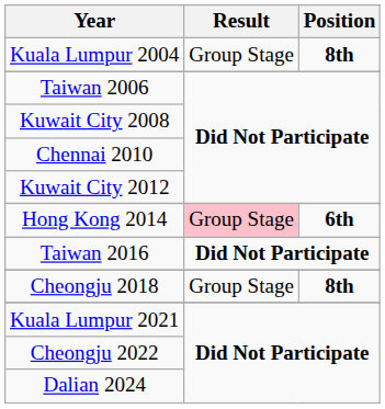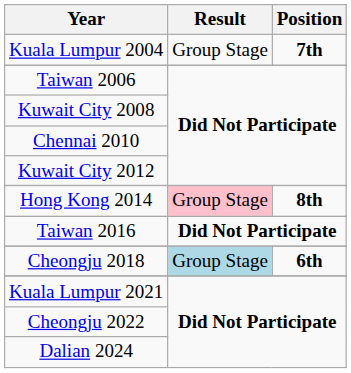Kuala Lumpur 2004 | Position: 8th -> 7th
Hong Kong 2014 | Position: 6th -> 8th
Cheongju 2018 | Result: no background -> lightblue background
Cheongju 2018 | Position: 8th -> 6th
